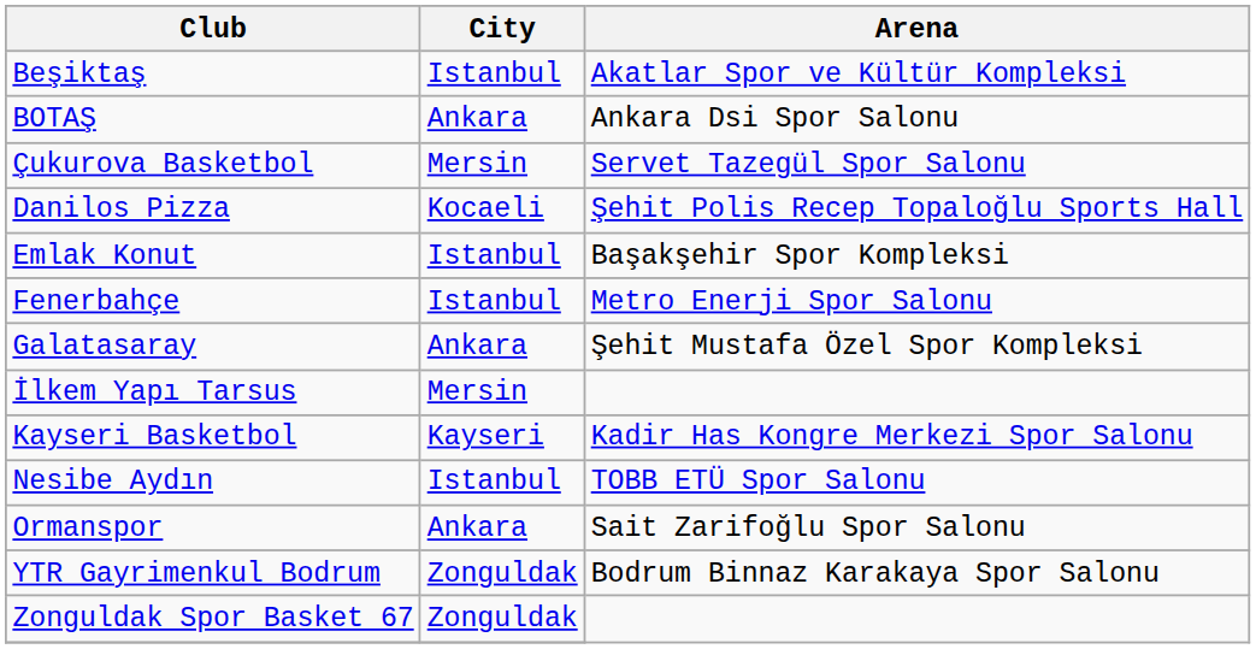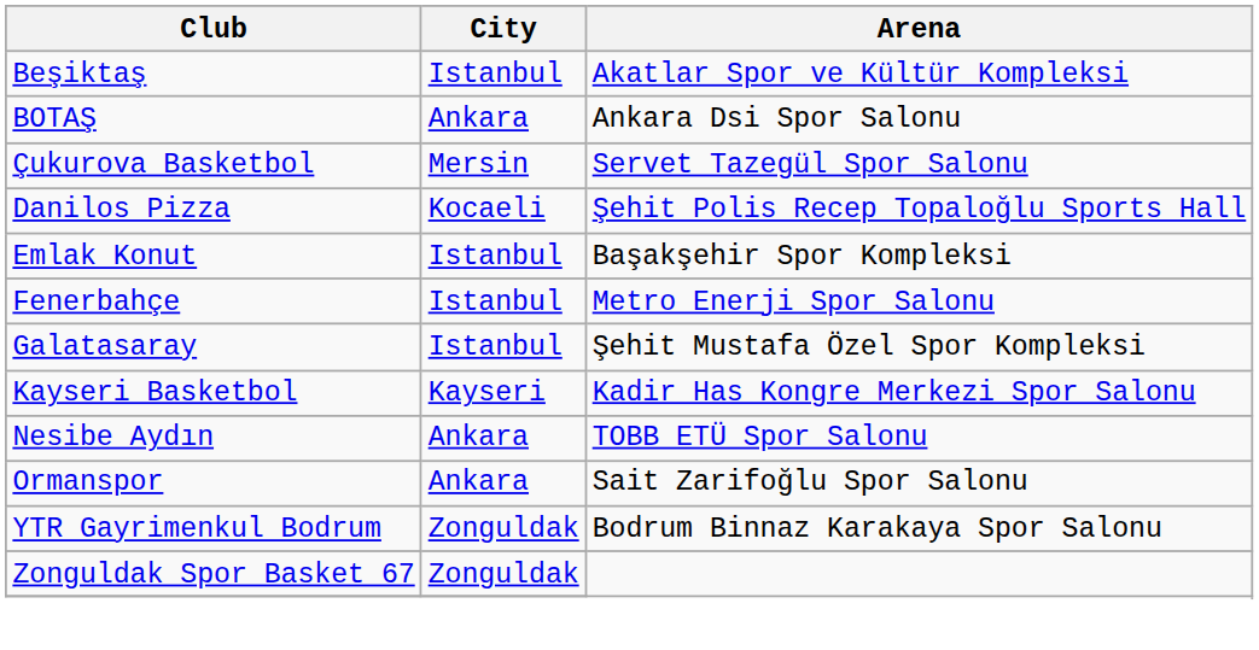Galatasaray | City: Ankara -> Istanbul
- row: İlkem Yapı Tarsus | Mersin
Nesibe Aydın | City: Istanbul -> Ankara
